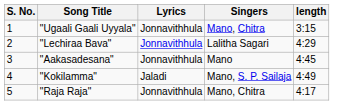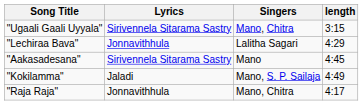- column: S. No. | 1 | 2 | 3 | 4 | 5
"Ugaali Gaali Uyyala" | Lyrics: Jonnavithhula -> Sirivennela Sitarama Sastry
"Aakasadesana" | Lyrics: Jonnavithhula -> Sirivennela Sitarama Sastry
